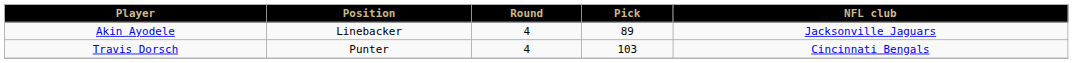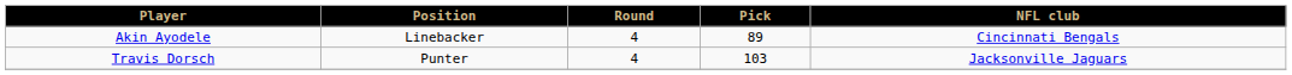Akin Ayodele | NFL club: Jacksonville Jaguars -> Cincinnati Bengals
Travis Dorsch | NFL club: Cincinnati Bengals -> Jacksonville Jaguars
